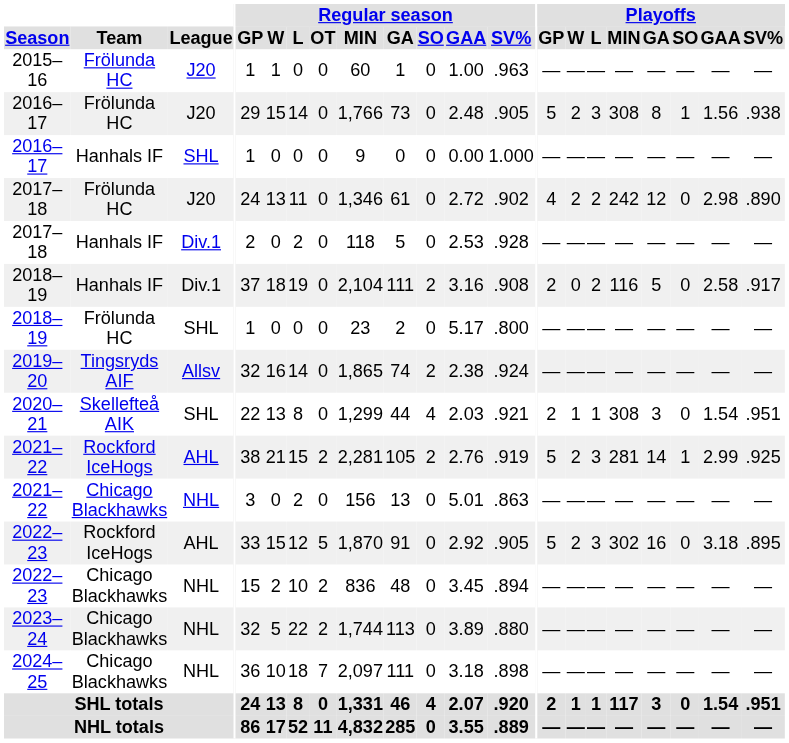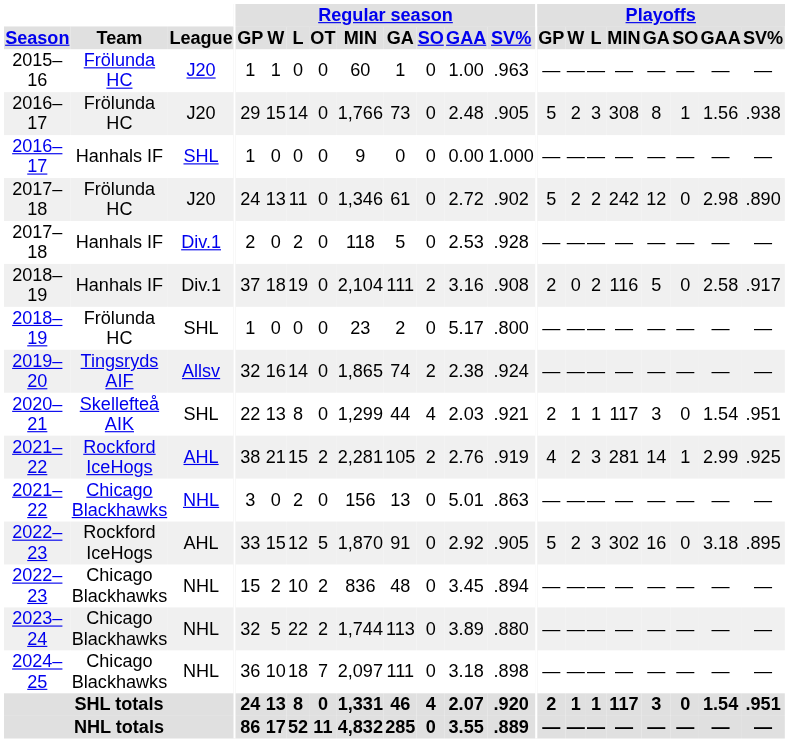2017–18 / J20 | Playoffs / GP: 4 -> 5
2020–21 | Playoffs / MIN: 308 -> 117
2021–22 / AHL | Playoffs / GP: 5 -> 4
